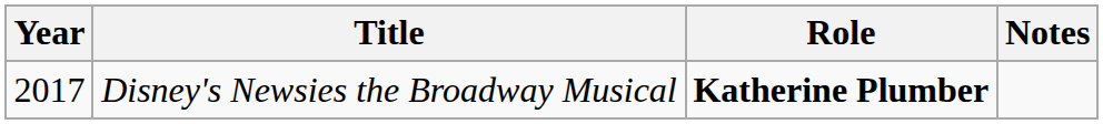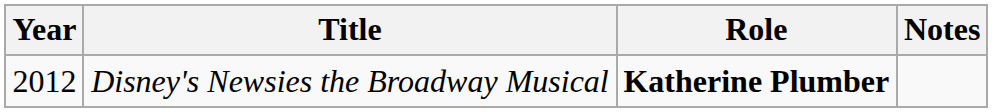Disney's Newsies the Broadway Musical | Year: 2017 -> 2012
